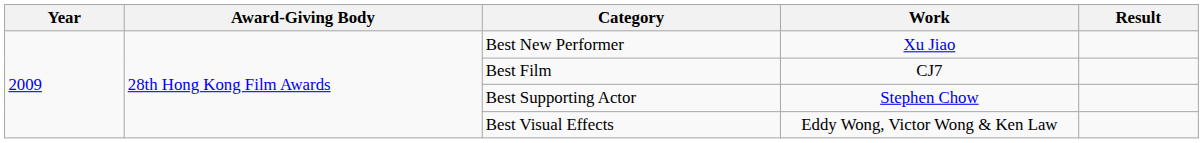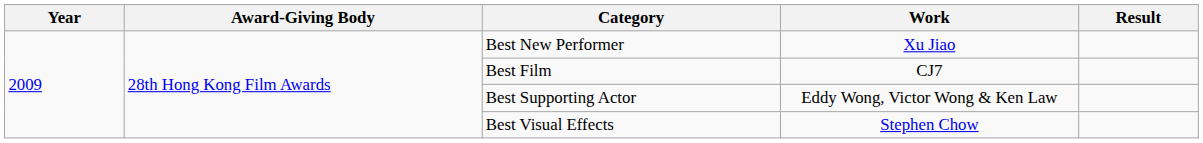Best Supporting Actor | Work: Stephen Chow -> Eddy Wong, Victor Wong & Ken Law
Best Visual Effects | Work: Eddy Wong, Victor Wong & Ken Law -> Stephen Chow
